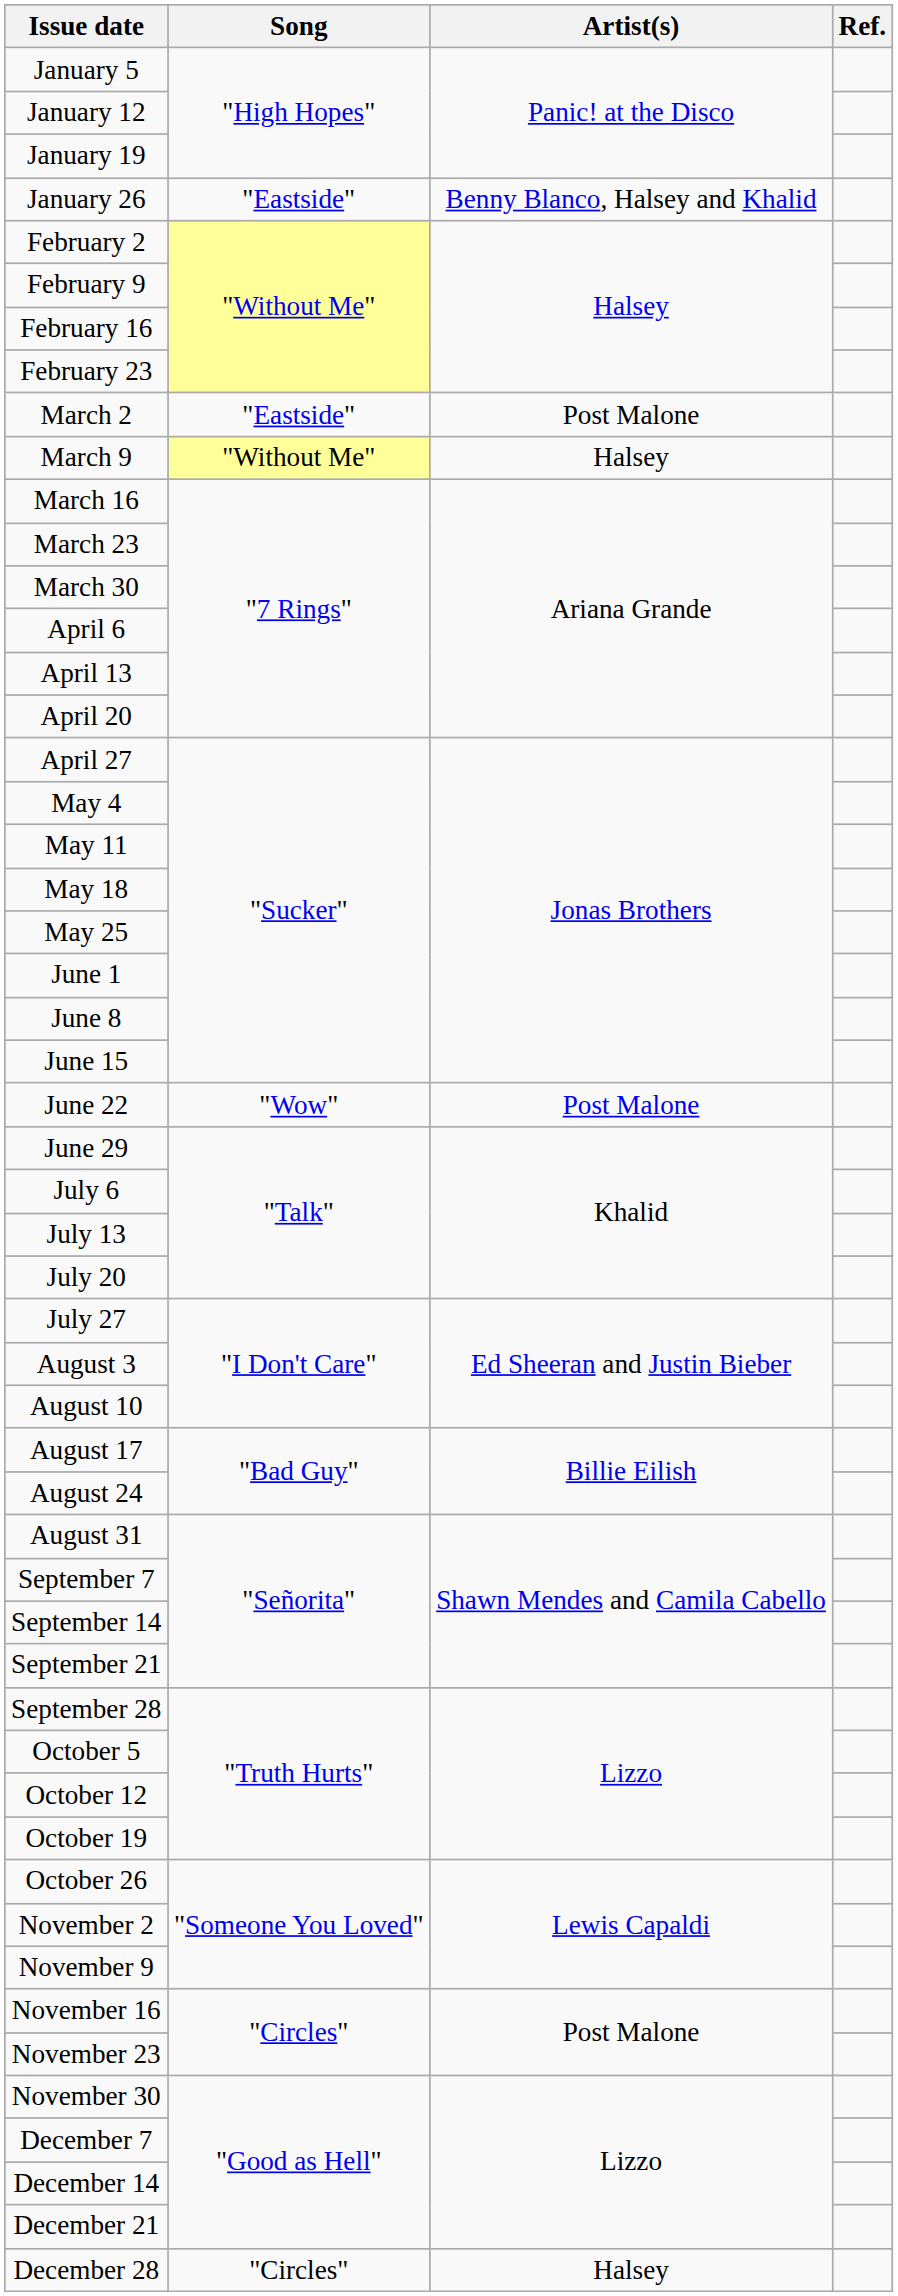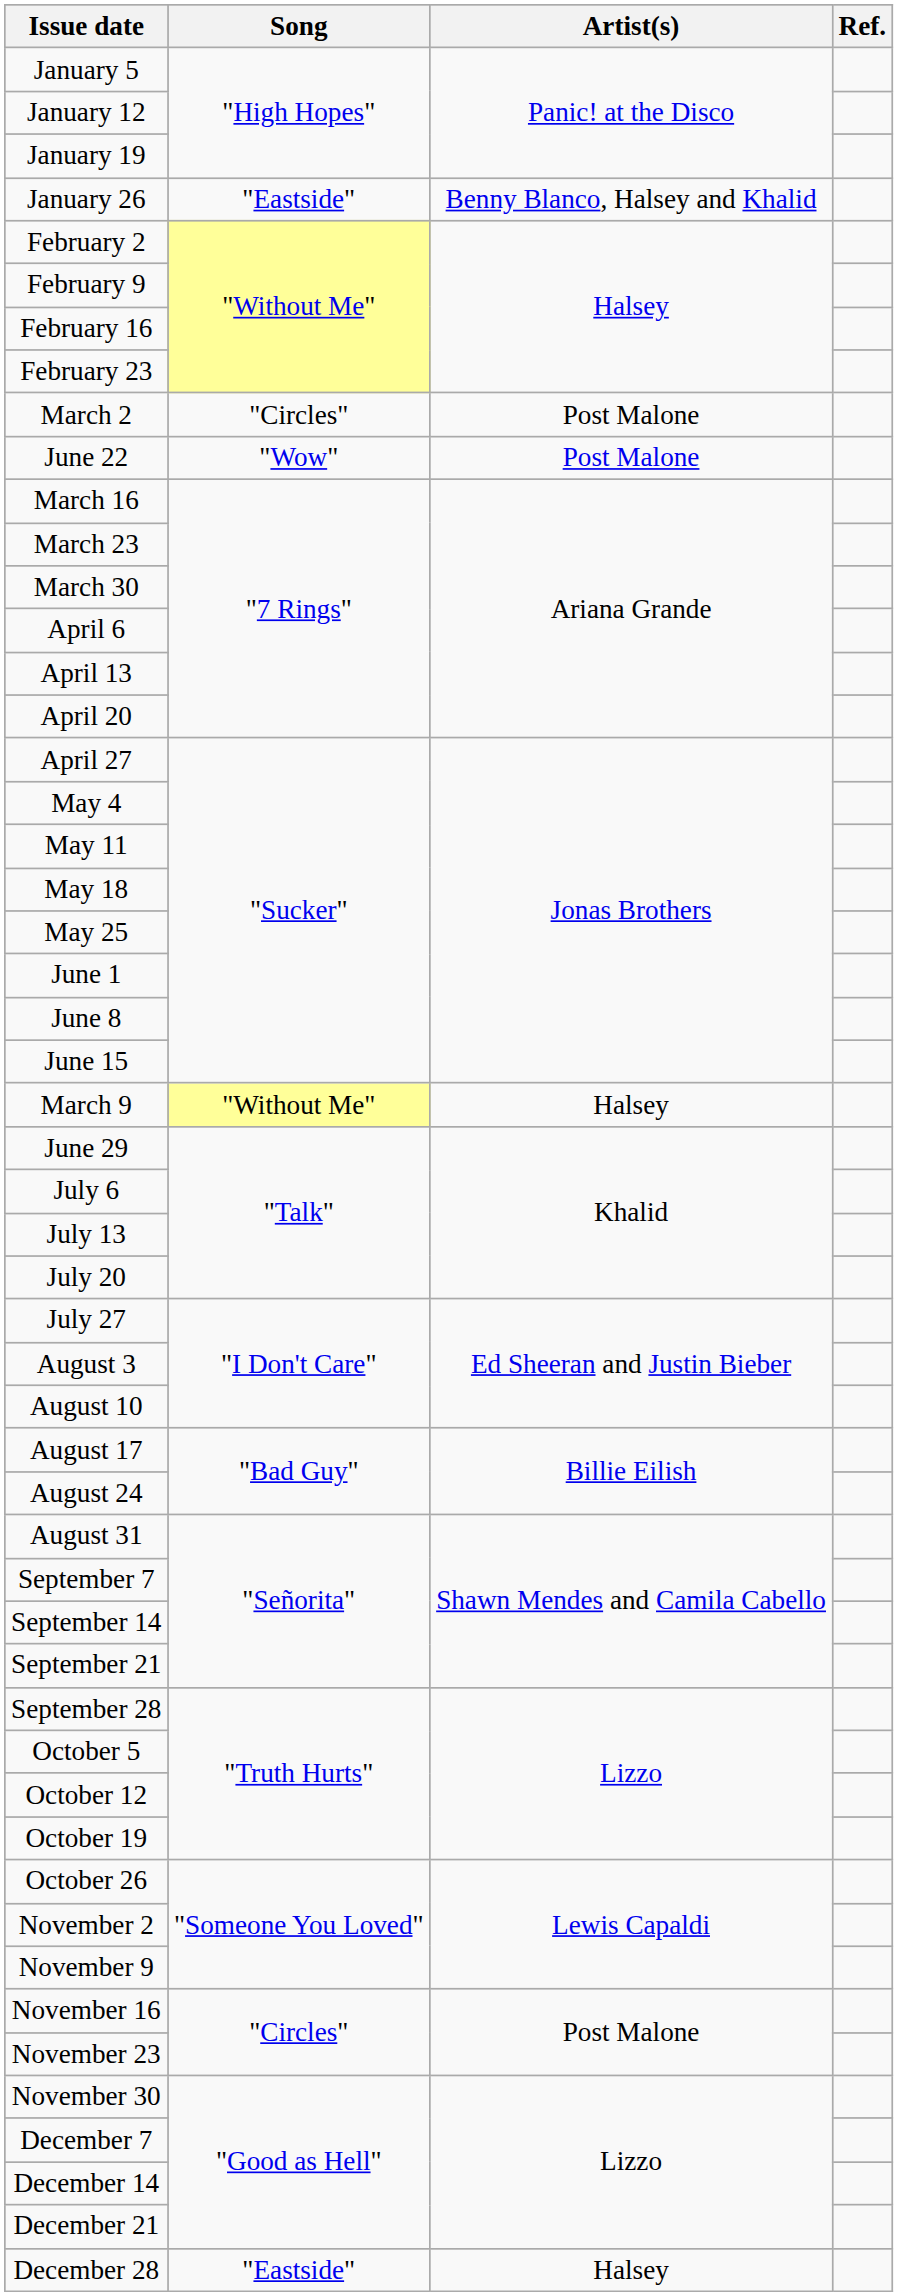March 2 | Song: "Eastside" -> "Circles"
rows swapped: March 9 <-> June 22
December 28 | Song: "Circles" -> "Eastside"
